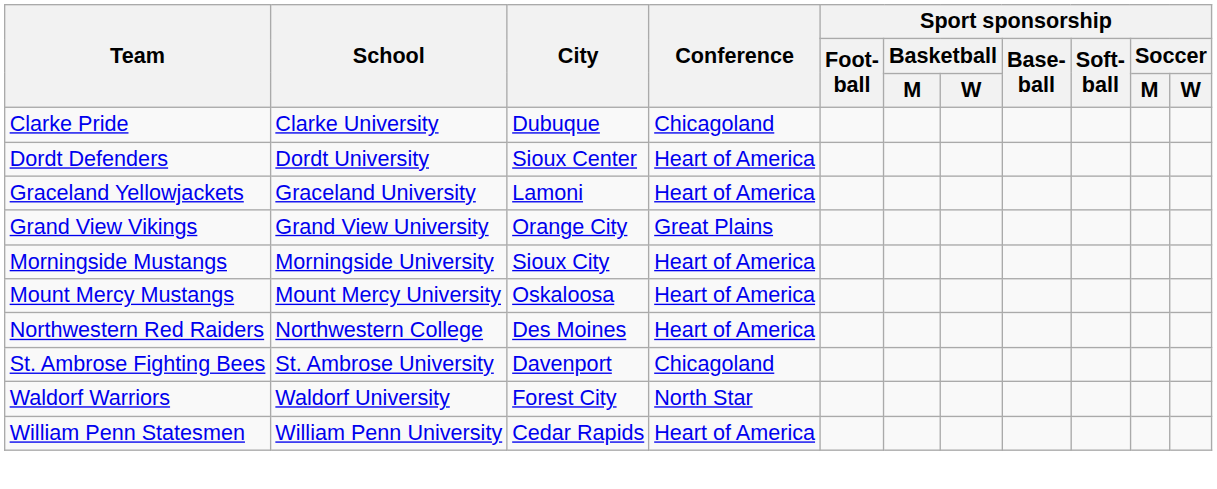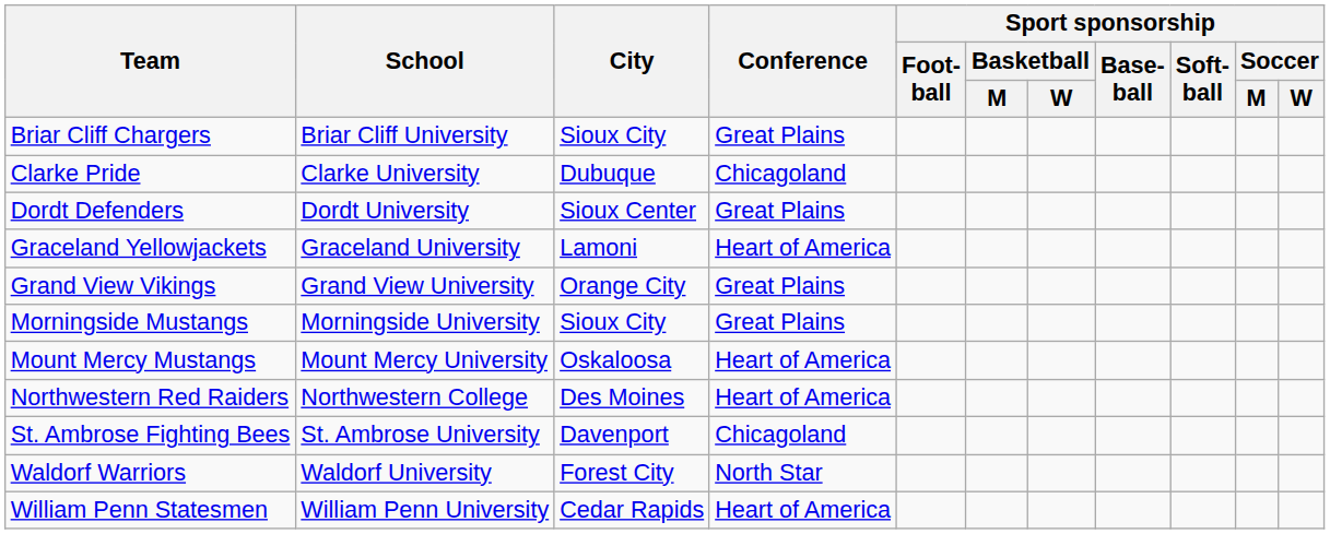+ row: Briar Cliff Chargers | Briar Cliff University | Sioux City | Great Plains
Dordt Defenders | Conference: Heart of America -> Great Plains
Morningside Mustangs | Conference: Heart of America -> Great Plains
